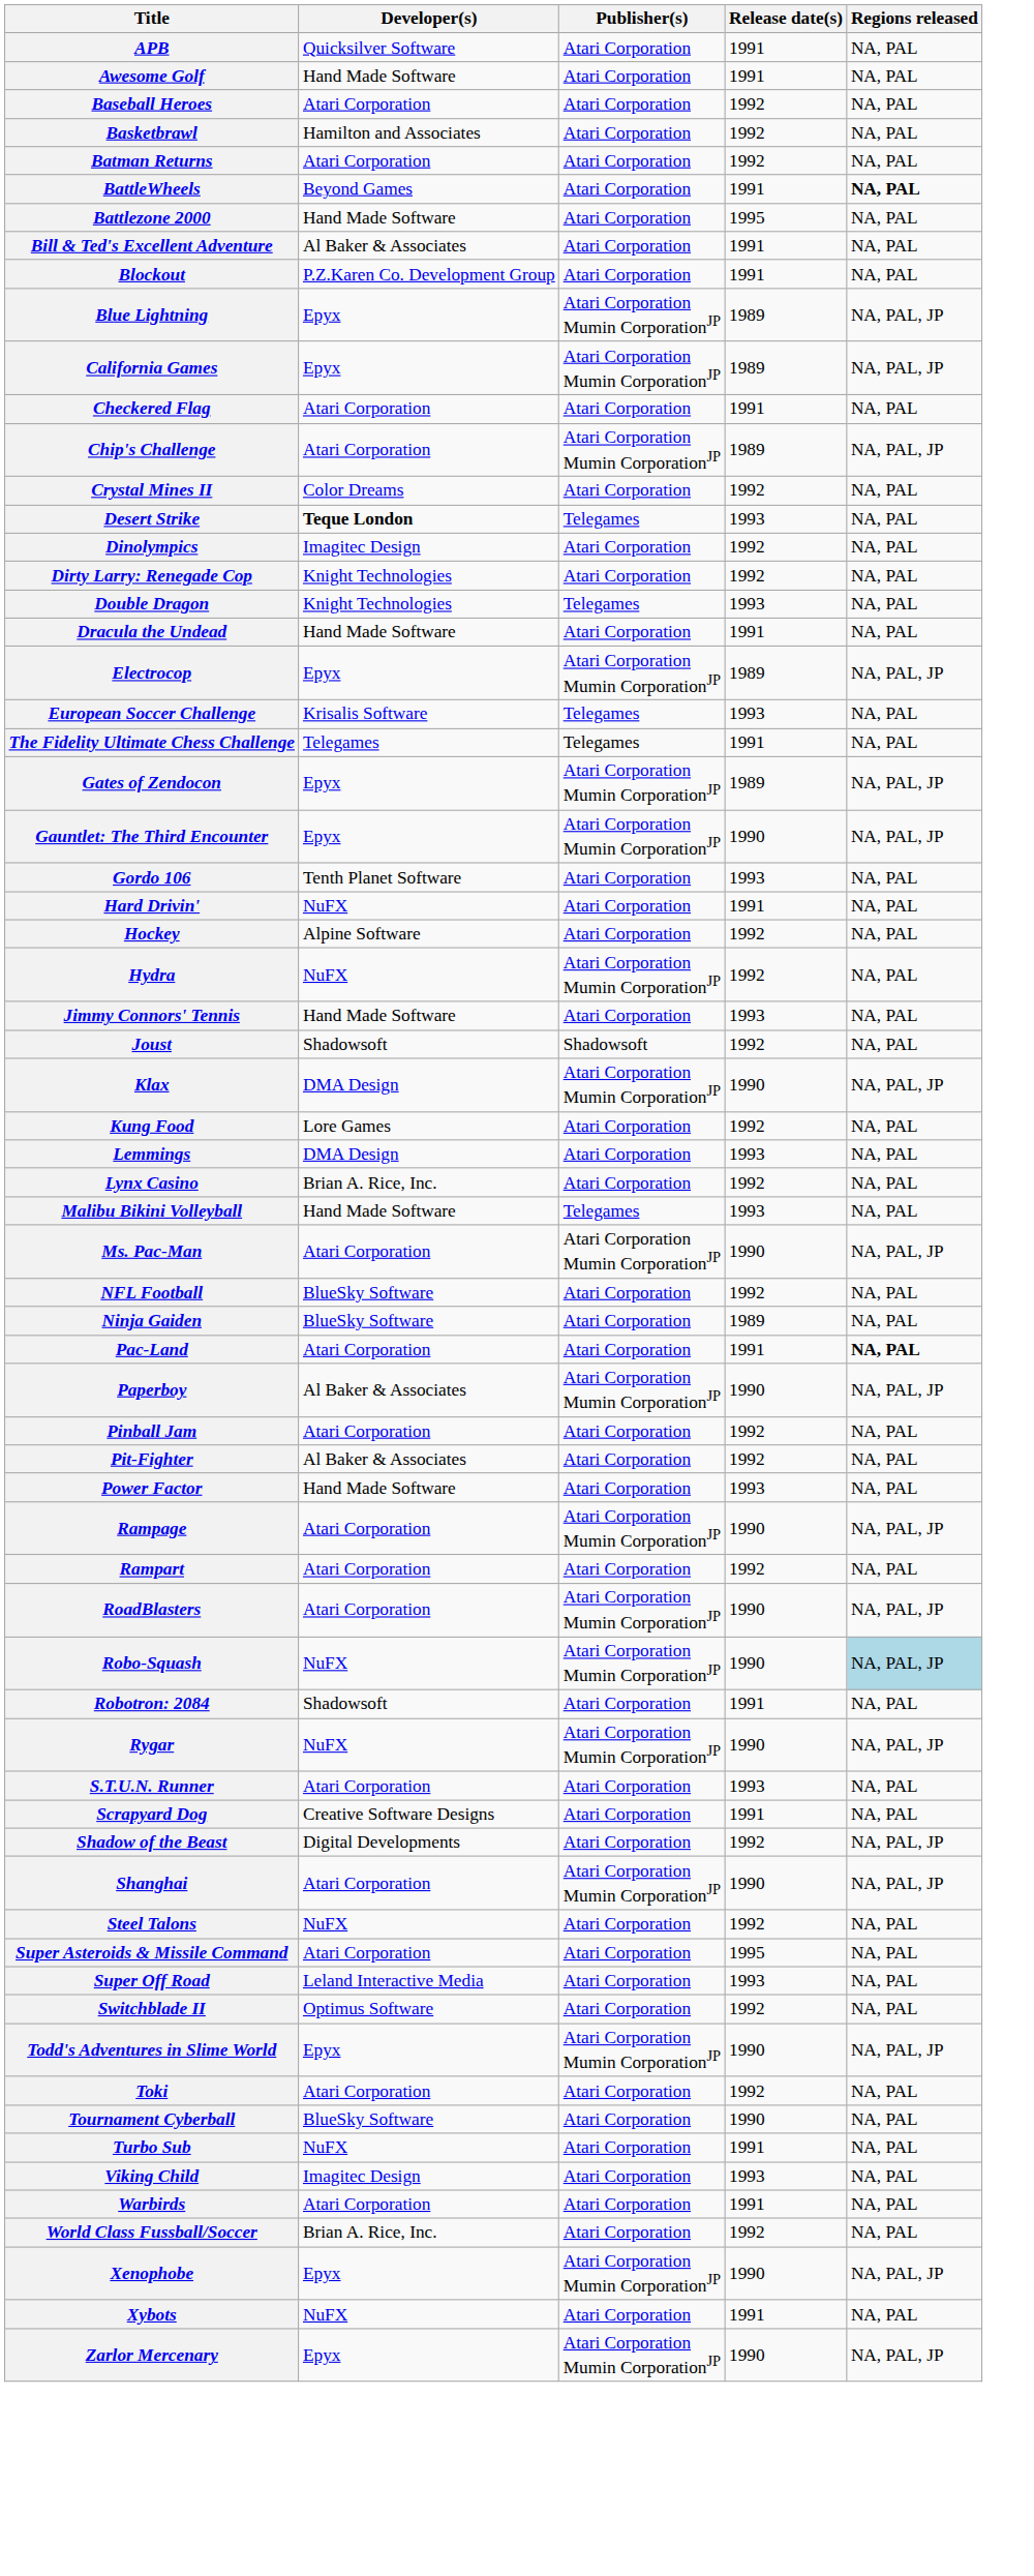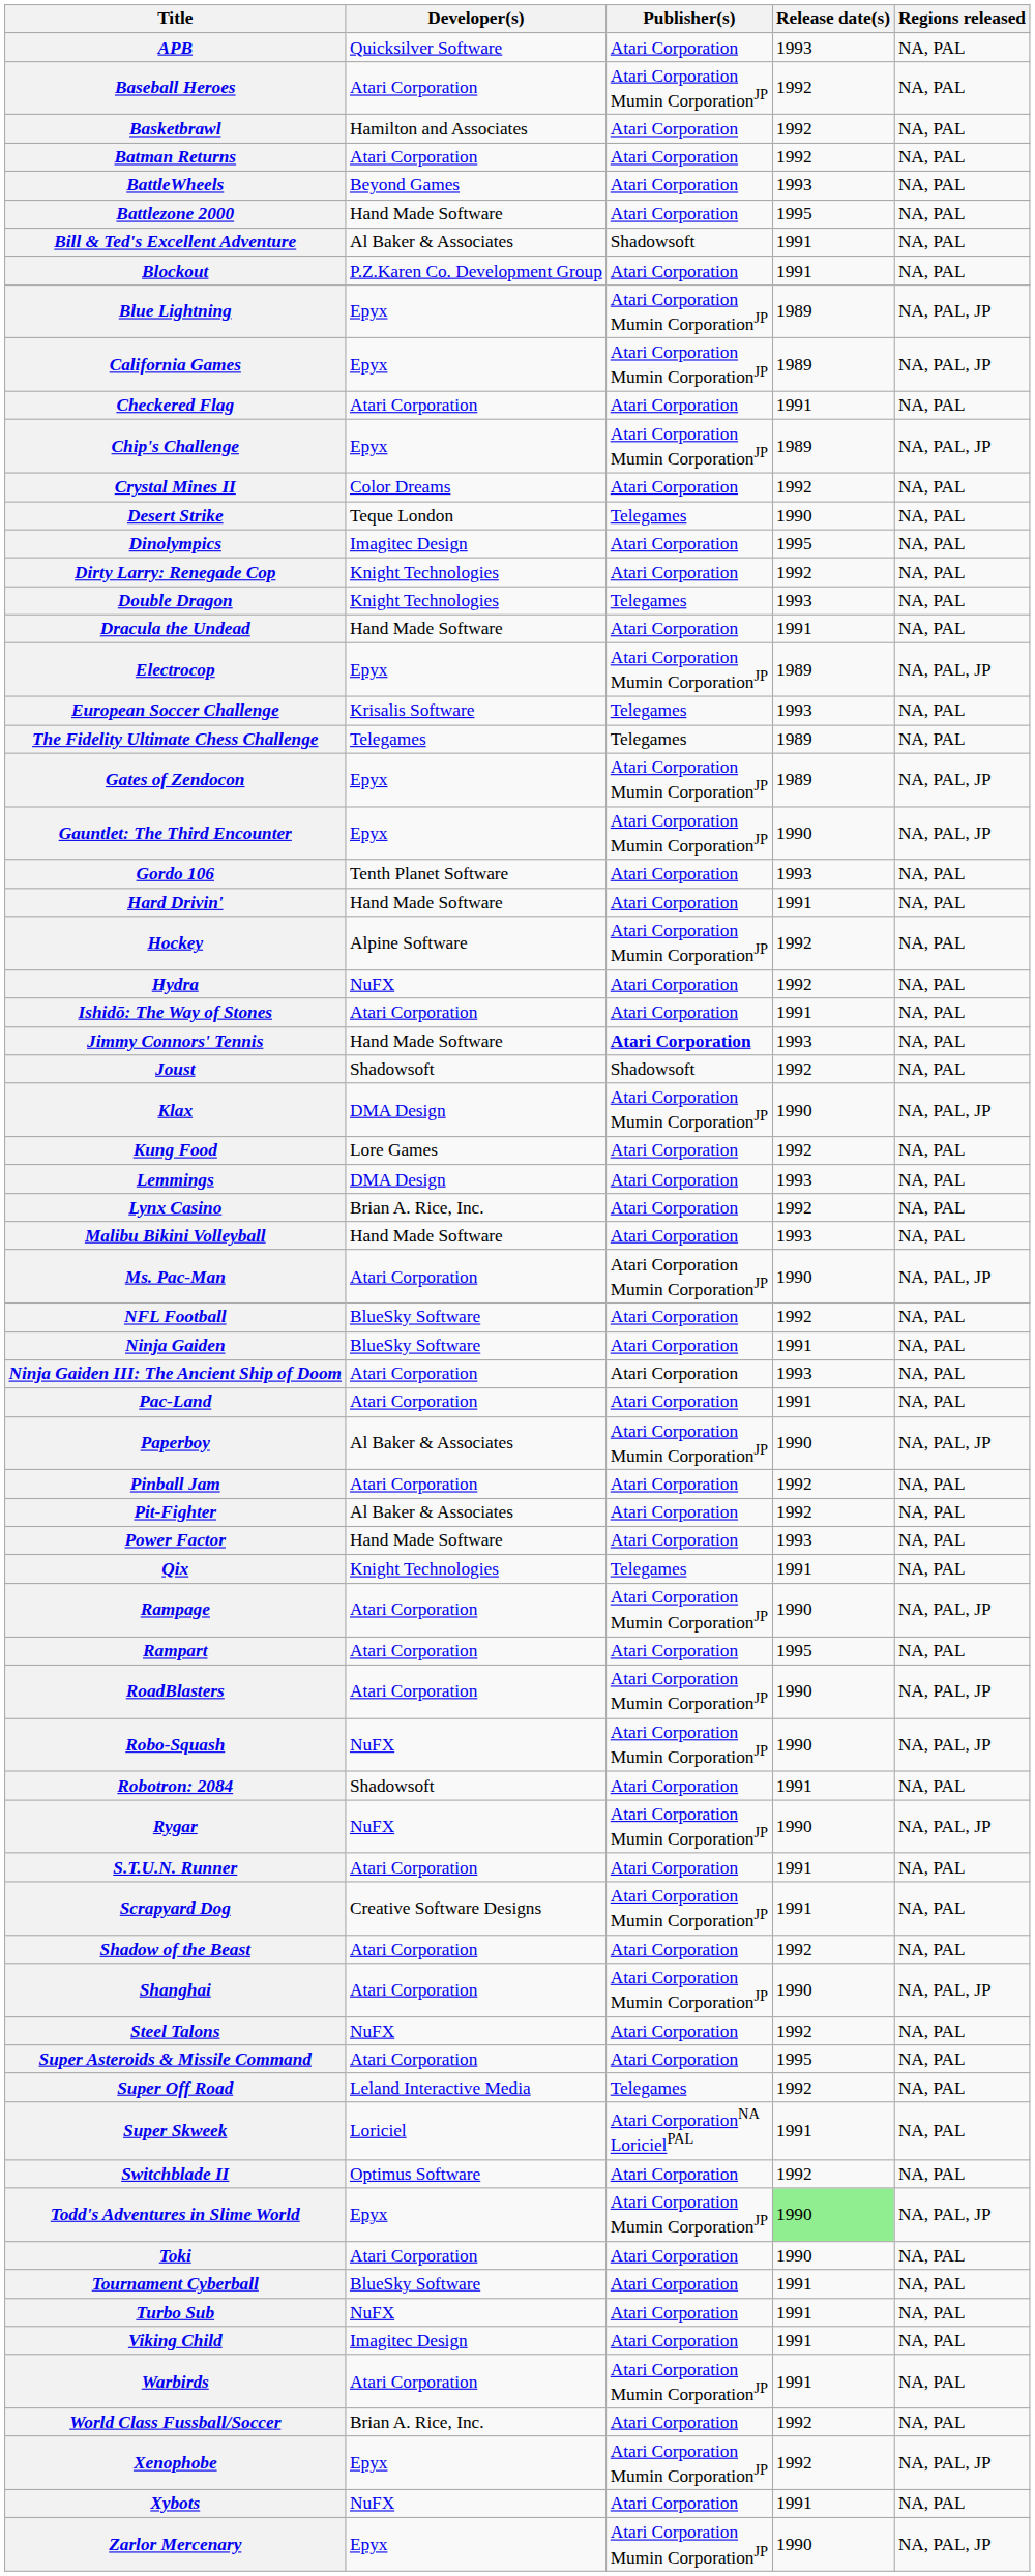APB | Release date(s): 1991 -> 1993
- row: Awesome Golf | Hand Made Software | Atari Corporation | 1991 | NA, PAL
Baseball Heroes | Publisher(s): Atari Corporation -> Atari Corporation Mumin CorporationJP
BattleWheels | Release date(s): 1991 -> 1993
BattleWheels | Regions released: bold -> normal
Bill & Ted's Excellent Adventure | Publisher(s): Atari Corporation -> Shadowsoft
Chip's Challenge | Developer(s): Atari Corporation -> Epyx
Desert Strike | Developer(s): bold -> normal
Desert Strike | Release date(s): 1993 -> 1990
Dinolympics | Release date(s): 1992 -> 1995
The Fidelity Ultimate Chess Challenge | Release date(s): 1991 -> 1989
Hard Drivin' | Developer(s): NuFX -> Hand Made Software
Hockey | Publisher(s): Atari Corporation -> Atari Corporation Mumin CorporationJP
Hydra | Publisher(s): Atari Corporation Mumin CorporationJP -> Atari Corporation
+ row: Ishidō: The Way of Stones | Atari Corporation | Atari Corporation | 1991 | NA, PAL
Jimmy Connors' Tennis | Publisher(s): normal -> bold
Malibu Bikini Volleyball | Publisher(s): Telegames -> Atari Corporation
Ninja Gaiden | Release date(s): 1989 -> 1991
+ row: Ninja Gaiden III: The Ancient Ship of Doom | Atari Corporation | Atari Corporation | 1993 | NA, PAL
Pac-Land | Regions released: bold -> normal
+ row: Qix | Knight Technologies | Telegames | 1991 | NA, PAL
Rampart | Release date(s): 1992 -> 1995
Robo-Squash | Regions released: lightblue background -> no background
S.T.U.N. Runner | Release date(s): 1993 -> 1991
Scrapyard Dog | Publisher(s): Atari Corporation -> Atari Corporation Mumin CorporationJP
Shadow of the Beast | Developer(s): Digital Developments -> Atari Corporation
Shadow of the Beast | Regions released: NA, PAL, JP -> NA, PAL
Super Off Road | Publisher(s): Atari Corporation -> Telegames
Super Off Road | Release date(s): 1993 -> 1992
+ row: Super Skweek | Loriciel | Atari CorporationNA LoricielPAL | 1991 | NA, PAL
Todd's Adventures in Slime World | Release date(s): no background -> lightgreen background
Toki | Release date(s): 1992 -> 1990
Tournament Cyberball | Release date(s): 1990 -> 1991
Viking Child | Release date(s): 1993 -> 1991
Warbirds | Publisher(s): Atari Corporation -> Atari Corporation Mumin CorporationJP
Xenophobe | Release date(s): 1990 -> 1992
